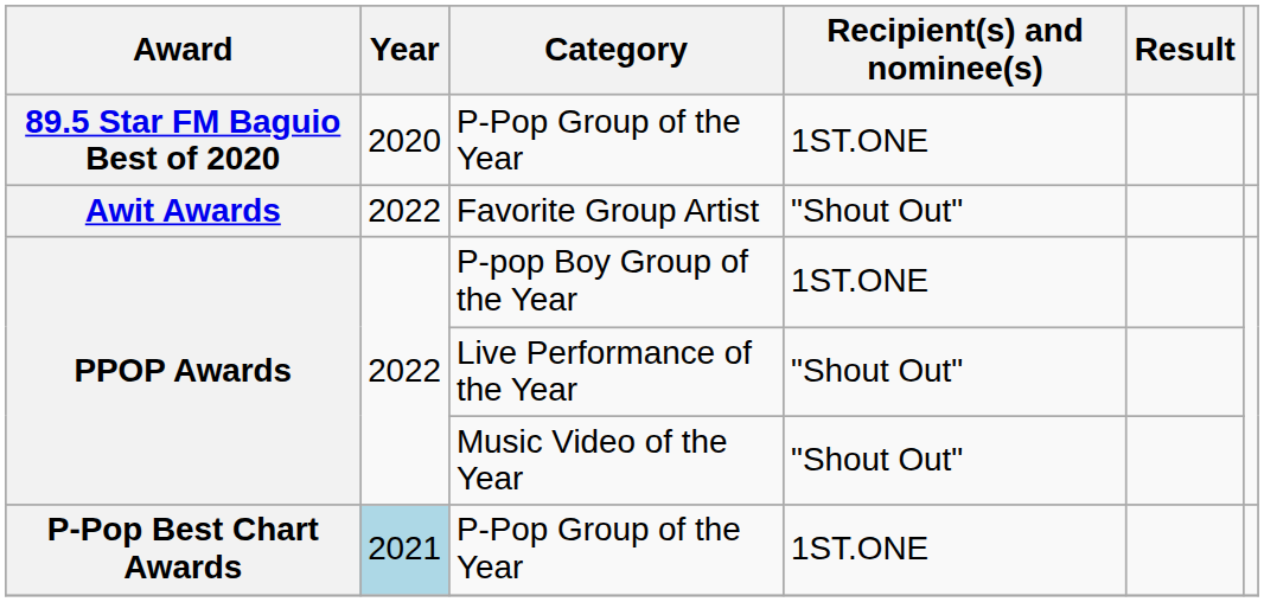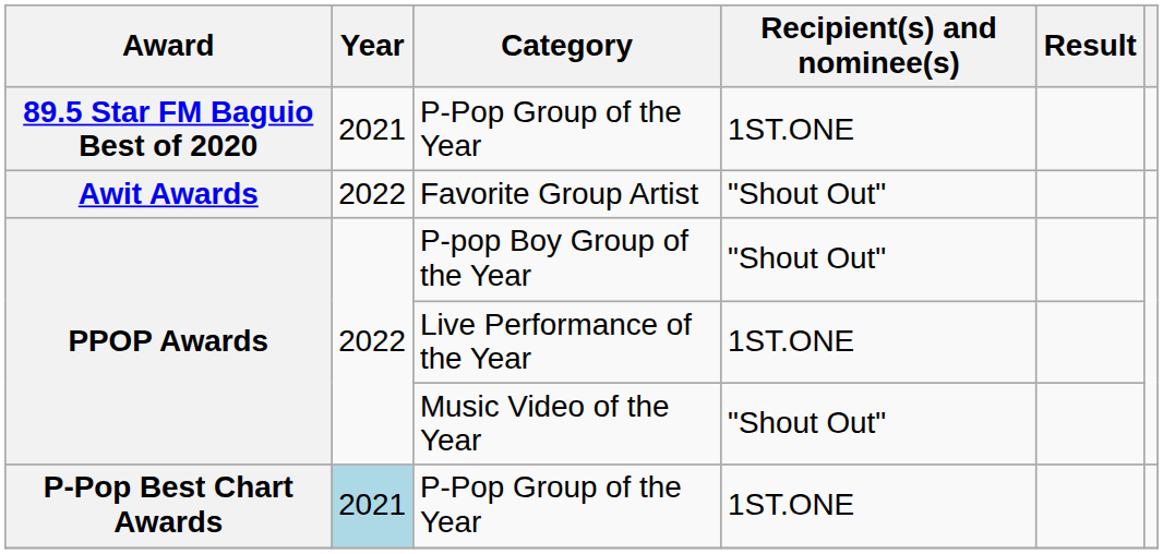89.5 Star FM Baguio Best of 2020 / P-Pop Group of the Year | Year: 2020 -> 2021
P-pop Boy Group of the Year | Recipient(s) and nominee(s): 1ST.ONE -> "Shout Out"
Live Performance of the Year | Recipient(s) and nominee(s): "Shout Out" -> 1ST.ONE
